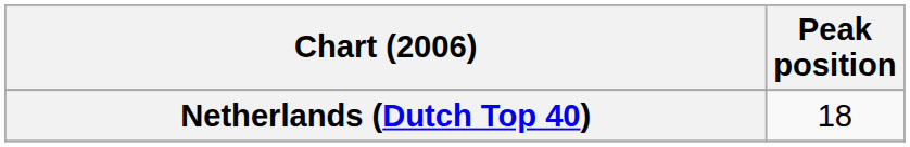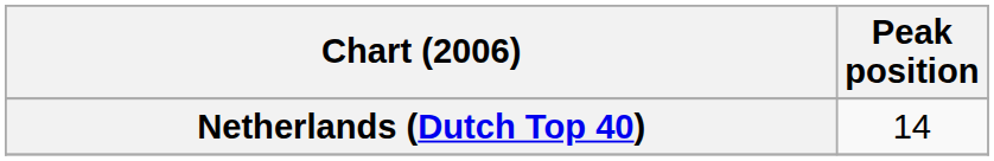Netherlands (Dutch Top 40) | Peak position: 18 -> 14
